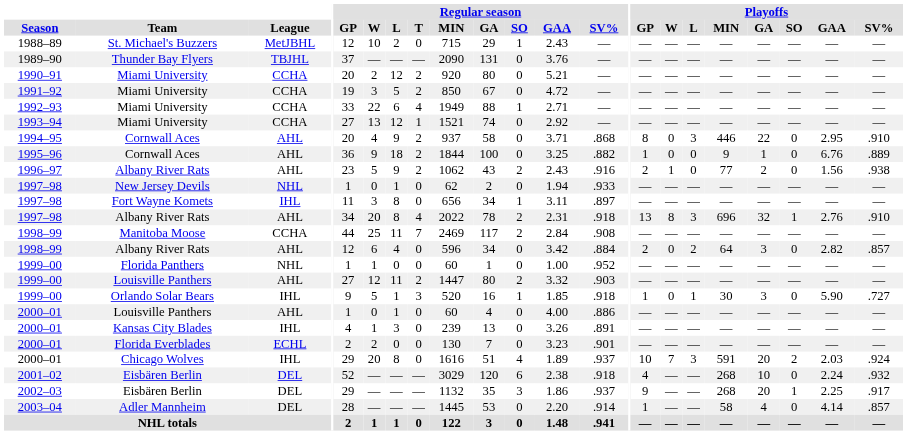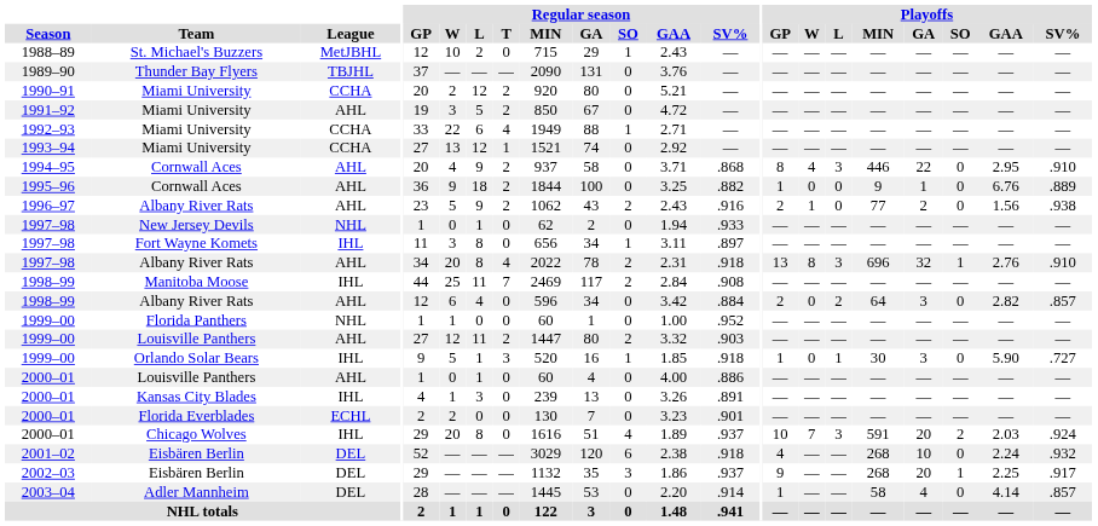1991–92 | League: CCHA -> AHL
1994–95 | Playoffs / W: 0 -> 4
1998–99 / Manitoba Moose | League: CCHA -> IHL
